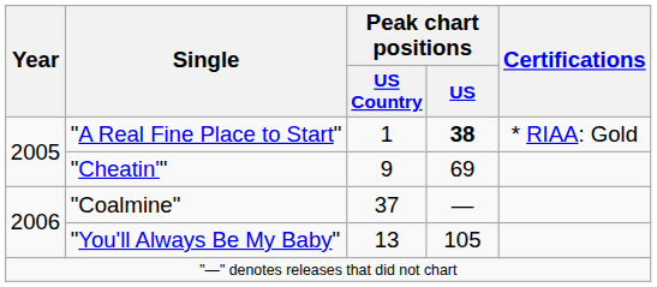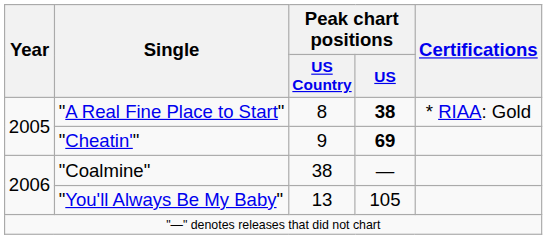"A Real Fine Place to Start" | Peak chart positions / US Country: 1 -> 8
"Cheatin'" | Peak chart positions / US: normal -> bold
"Coalmine" | Peak chart positions / US Country: 37 -> 38
